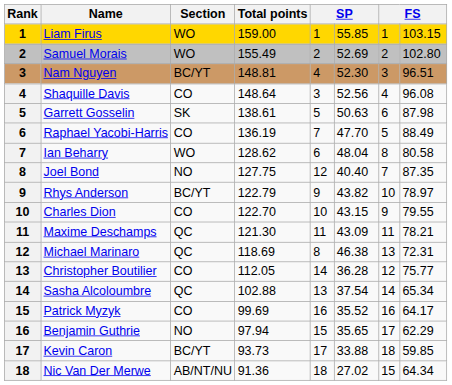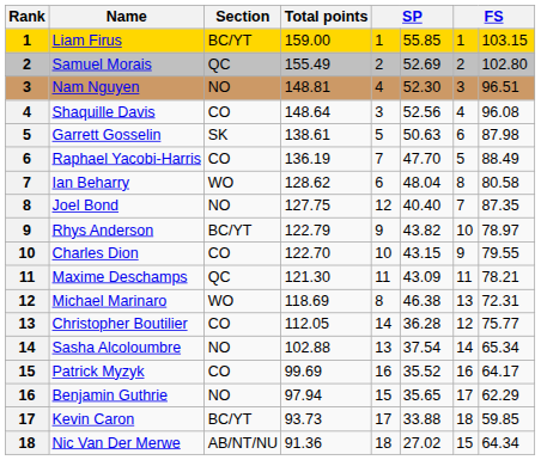Liam Firus | Section: WO -> BC/YT
Samuel Morais | Section: WO -> QC
Nam Nguyen | Section: BC/YT -> NO
Michael Marinaro | Section: QC -> WO
Sasha Alcoloumbre | Section: QC -> NO
